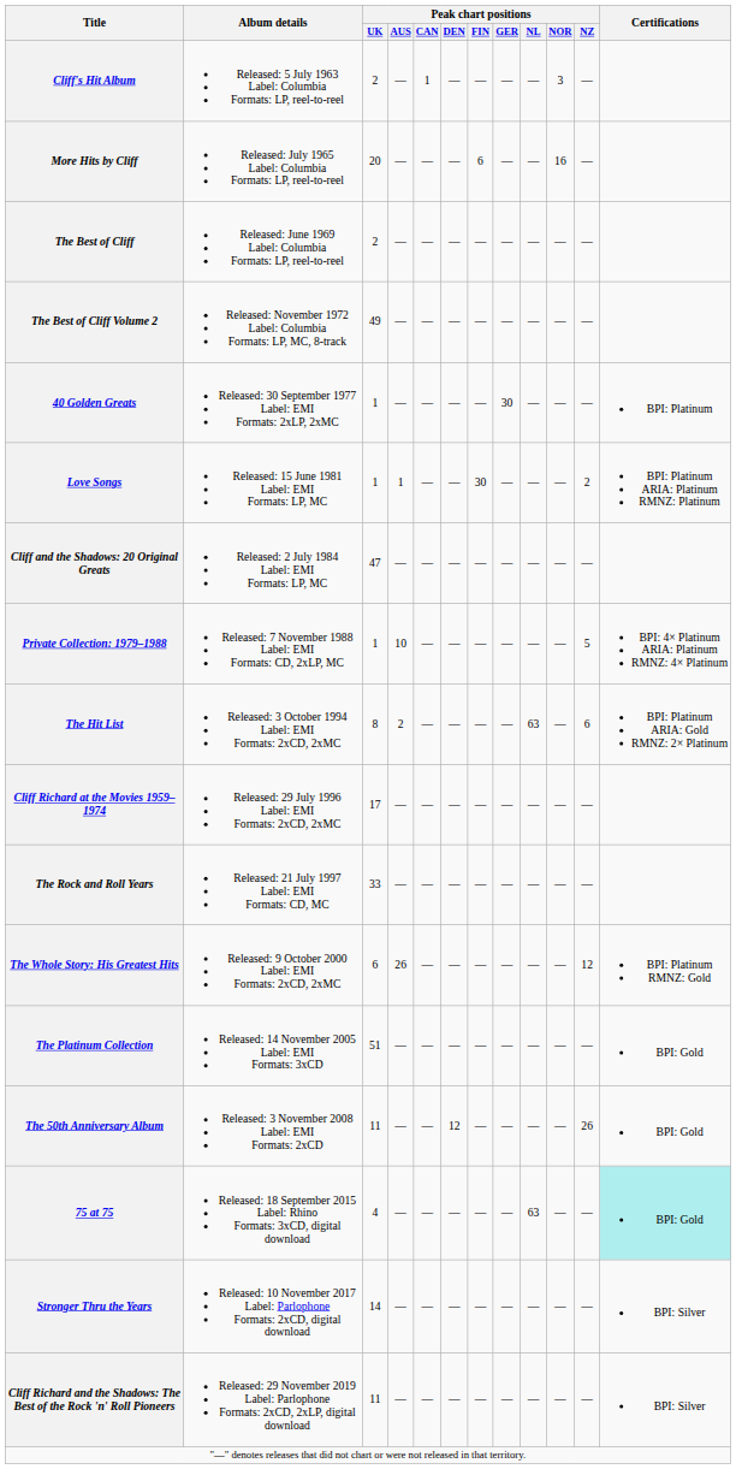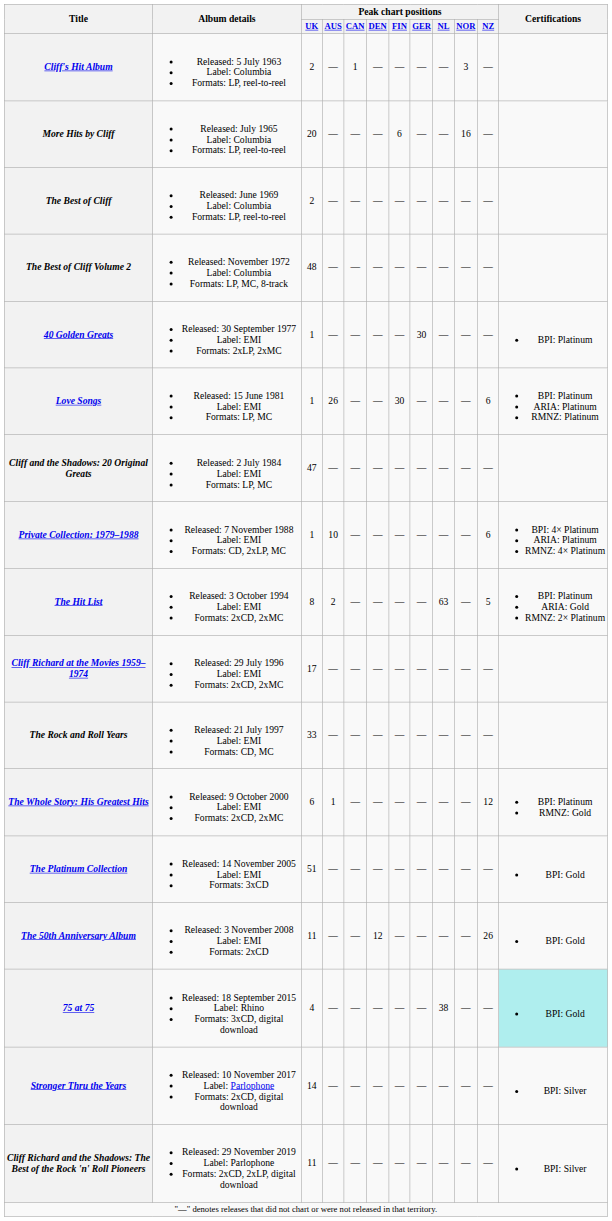The Best of Cliff Volume 2 | Peak chart positions / UK: 49 -> 48
Love Songs | Peak chart positions / AUS: 1 -> 26
Love Songs | Peak chart positions / NZ: 2 -> 6
Private Collection: 1979–1988 | Peak chart positions / NZ: 5 -> 6
The Hit List | Peak chart positions / NZ: 6 -> 5
The Whole Story: His Greatest Hits | Peak chart positions / AUS: 26 -> 1
75 at 75 | Peak chart positions / NL: 63 -> 38
